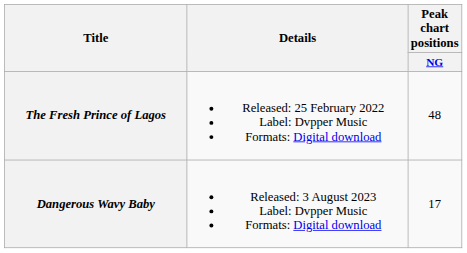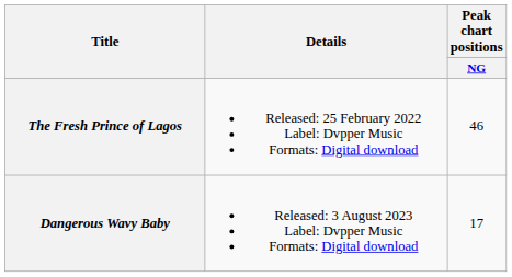The Fresh Prince of Lagos | Peak chart positions / NG: 48 -> 46
